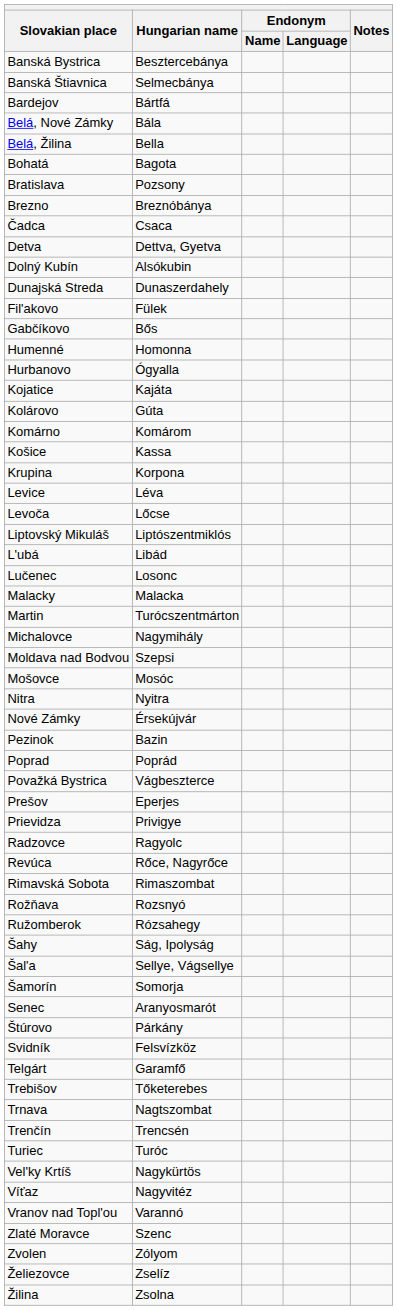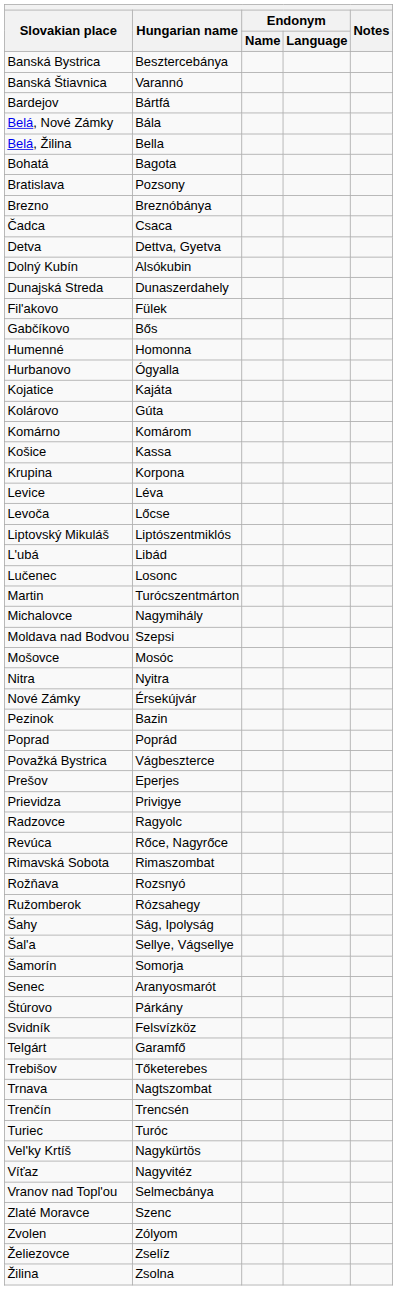Banská Štiavnica | Hungarian name: Selmecbánya -> Varannó
- row: Malacky | Malacka
Vranov nad Topl'ou | Hungarian name: Varannó -> Selmecbánya
